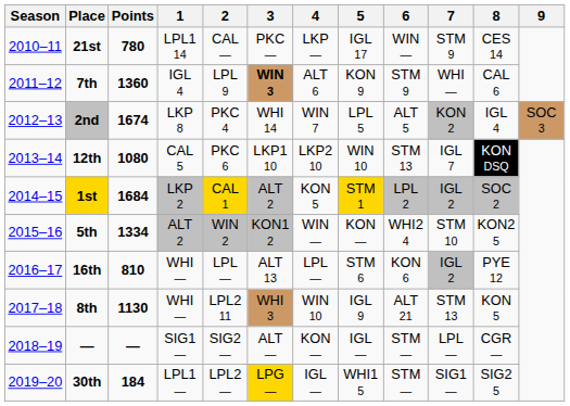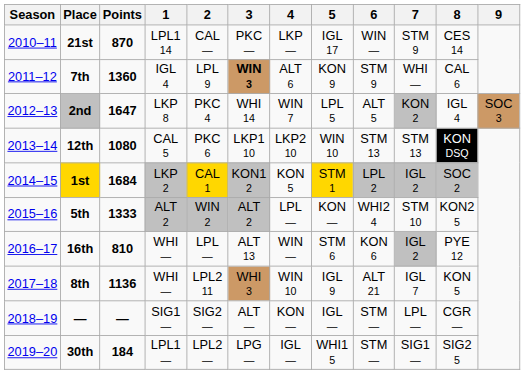21st | Points: 780 -> 870
2nd | Points: 1674 -> 1647
12th | 7: IGL 7 -> STM 13
1st | 3: ALT 2 -> KON1 2
5th | Points: 1334 -> 1333
5th | 3: KON1 2 -> ALT 2
5th | 4: WIN — -> LPL —
16th | 4: LPL — -> WIN —
8th | Points: 1130 -> 1136
8th | 7: STM 13 -> IGL 7
30th | 3: gold background -> no background
